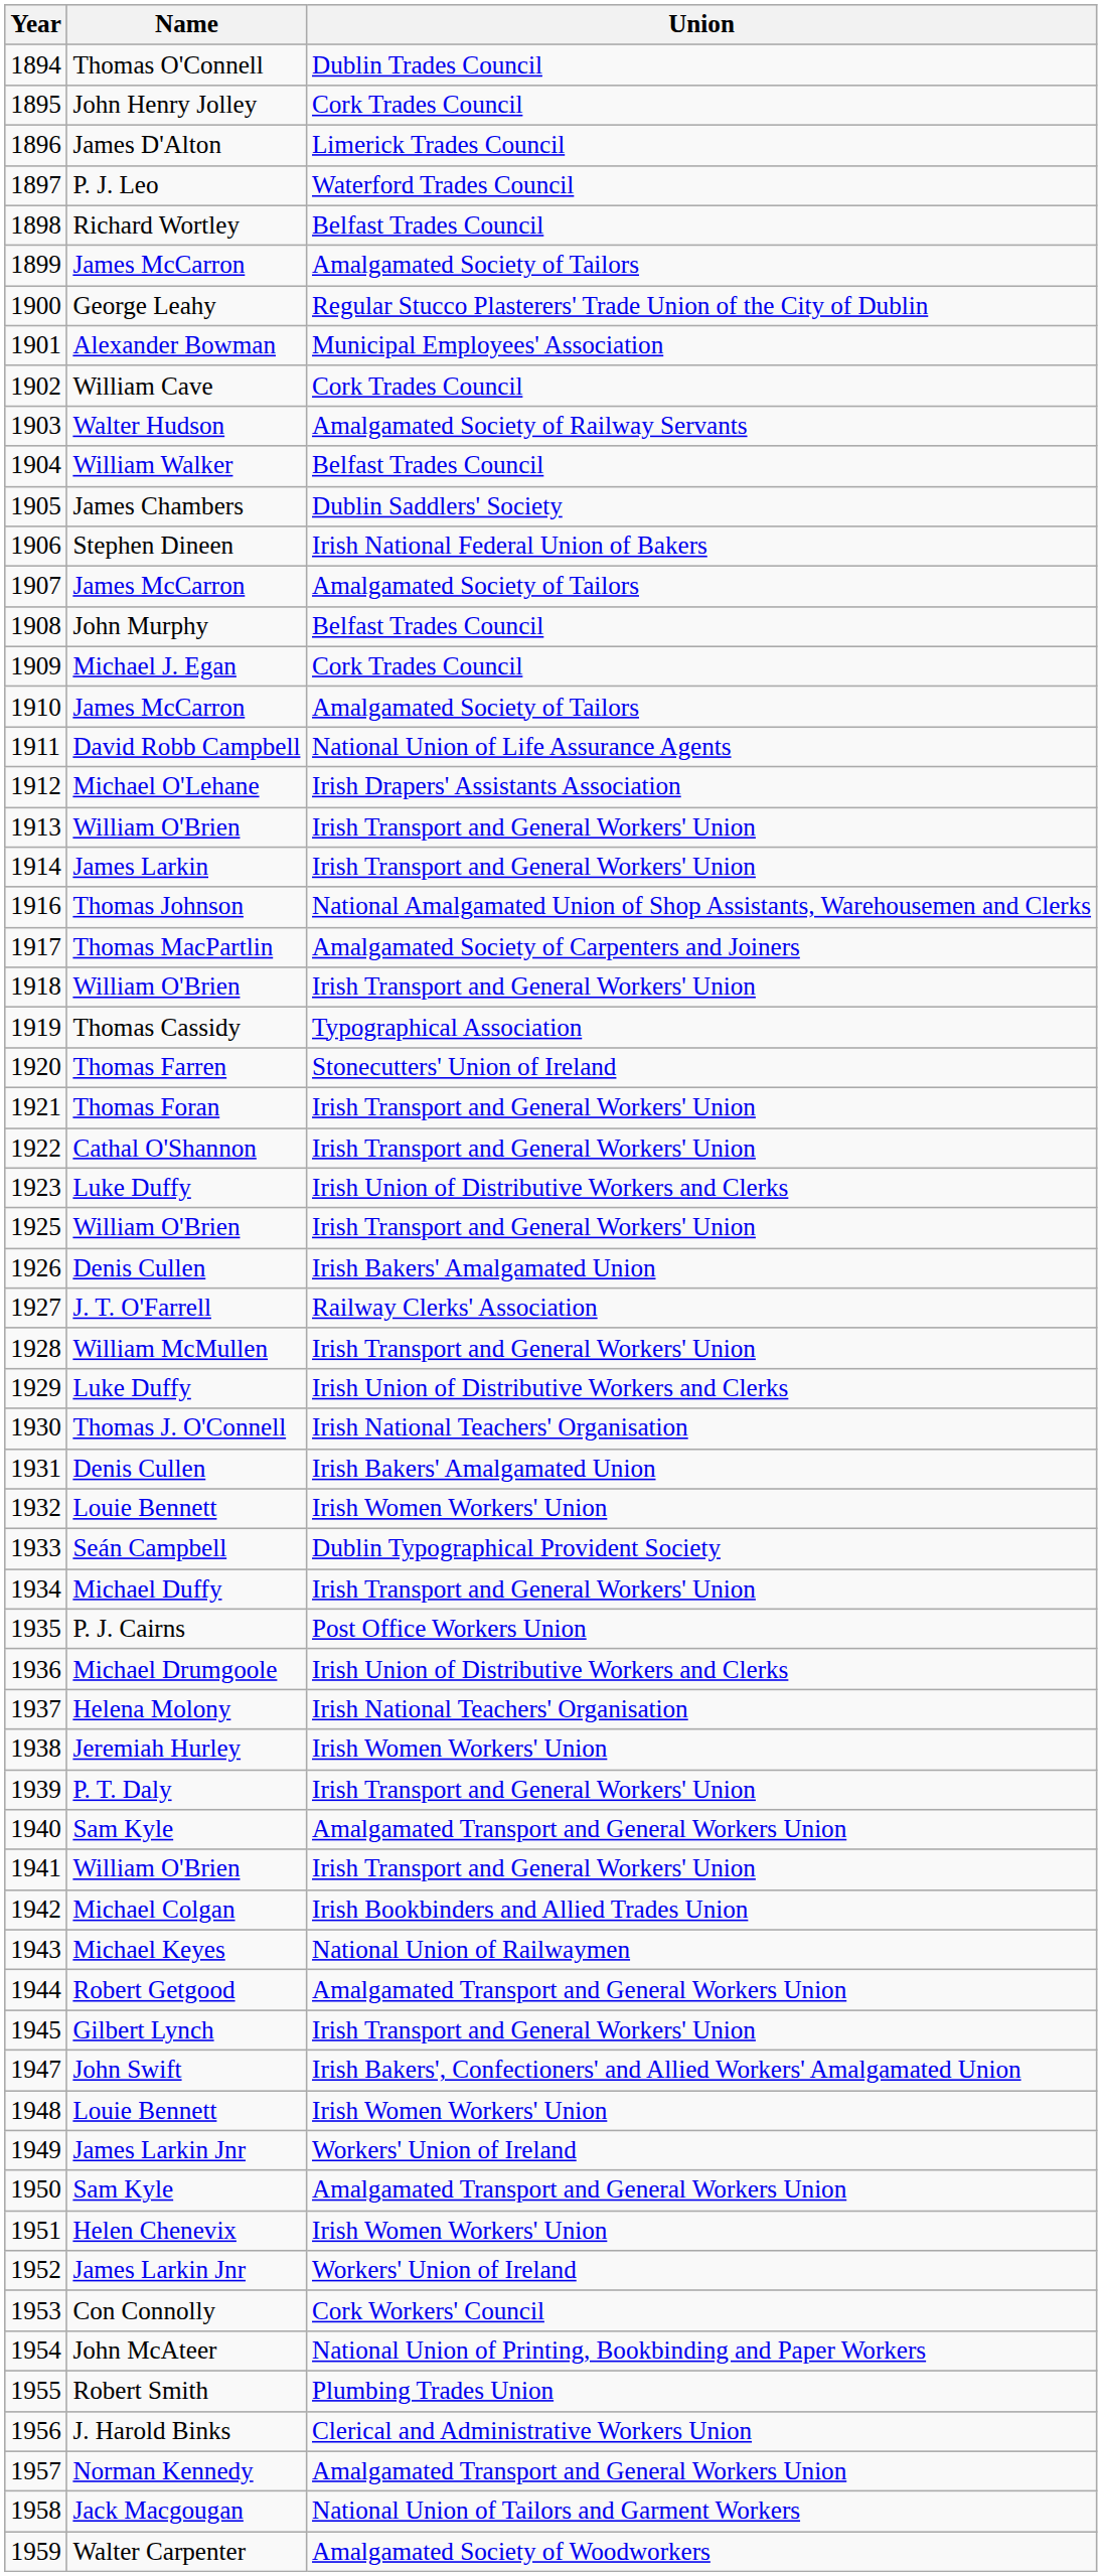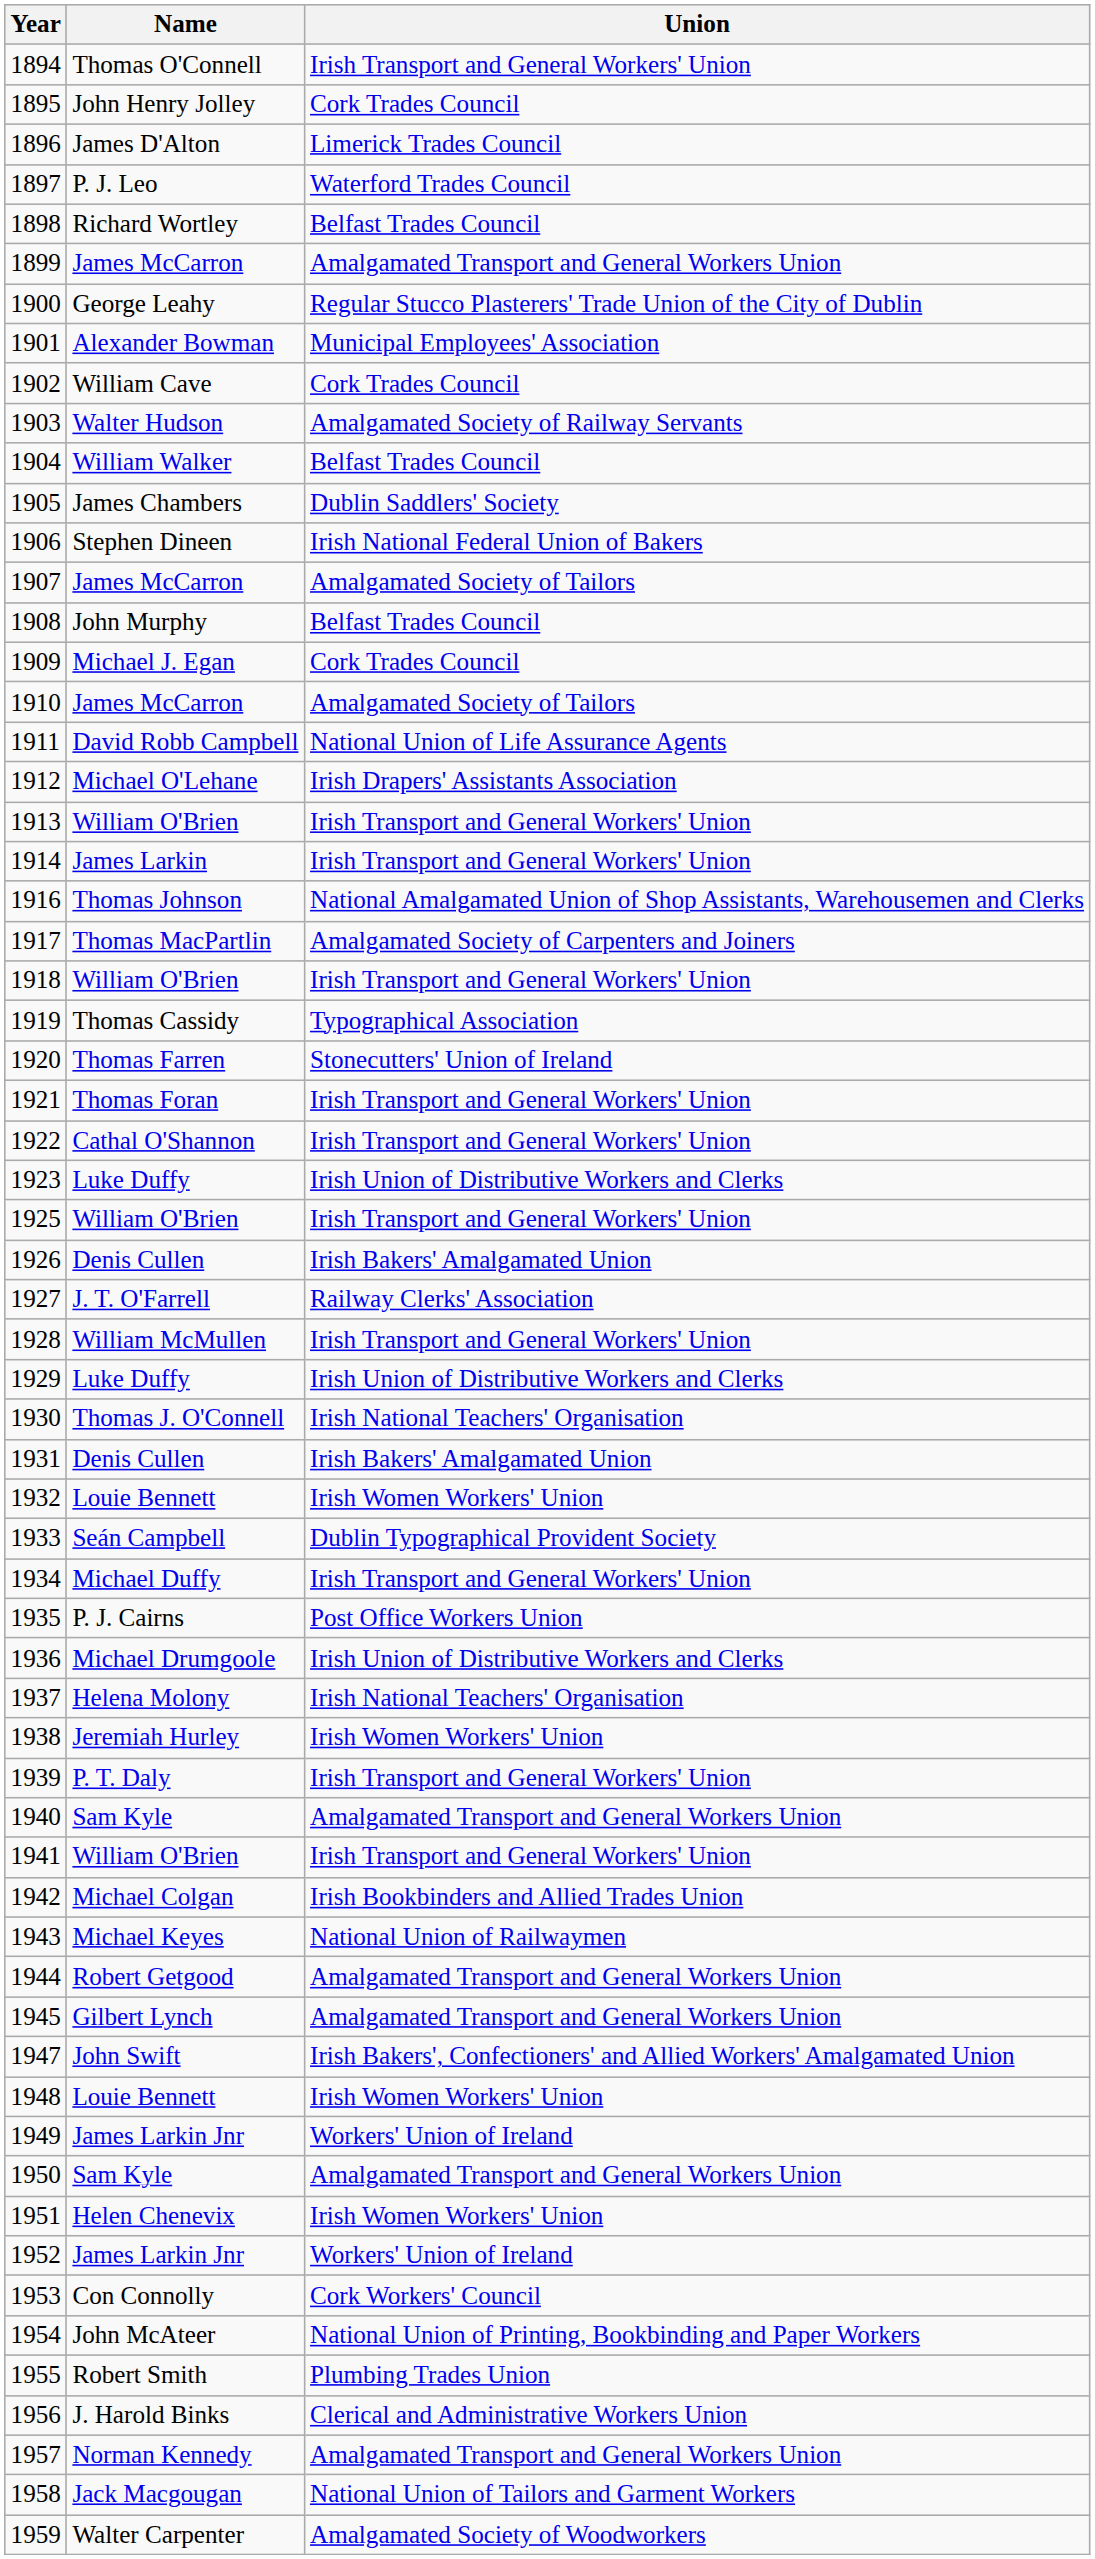1894 | Union: Dublin Trades Council -> Irish Transport and General Workers' Union
1899 | Union: Amalgamated Society of Tailors -> Amalgamated Transport and General Workers Union
1945 | Union: Irish Transport and General Workers' Union -> Amalgamated Transport and General Workers Union
